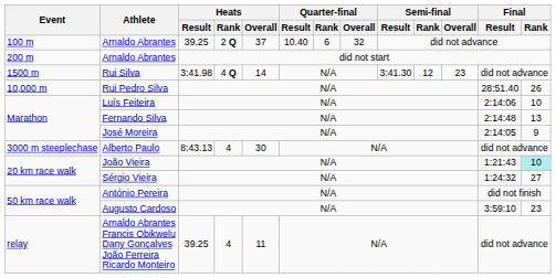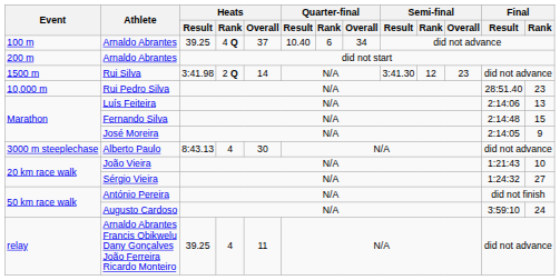100 m / Arnaldo Abrantes | Heats / Rank: 2 Q -> 4 Q
100 m / Arnaldo Abrantes | Quarter-final / Overall: 32 -> 34
Rui Silva | Heats / Rank: 4 Q -> 2 Q
Rui Pedro Silva | Final / Rank: 26 -> 23
Luís Feiteira | Final / Rank: 10 -> 13
Fernando Silva | Final / Rank: 13 -> 15
João Vieira | Final / Rank: paleturquoise background -> no background
Augusto Cardoso | Final / Rank: 23 -> 24
